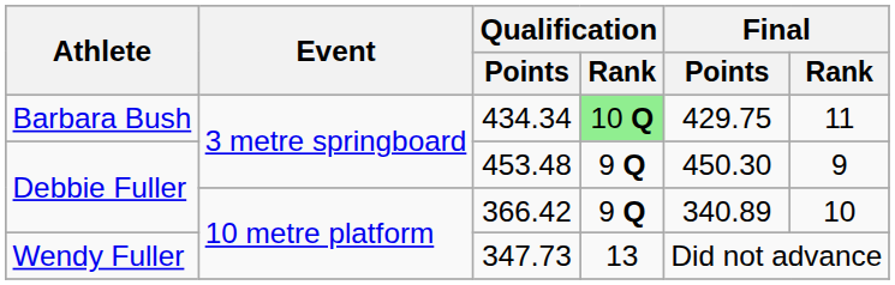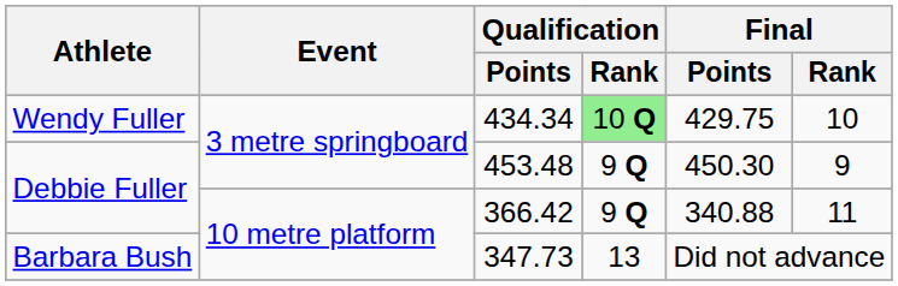434.34 | Athlete: Barbara Bush -> Wendy Fuller
434.34 | Final / Rank: 11 -> 10
366.42 | Final / Points: 340.89 -> 340.88
366.42 | Final / Rank: 10 -> 11
347.73 | Athlete: Wendy Fuller -> Barbara Bush
